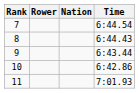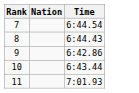- column: Rower
9 | Time: 6:43.44 -> 6:42.86
10 | Time: 6:42.86 -> 6:43.44
